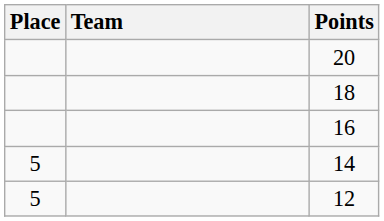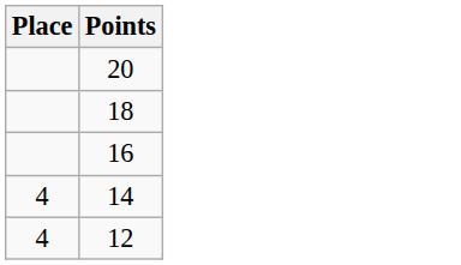- column: Team
14 | Place: 5 -> 4
12 | Place: 5 -> 4
